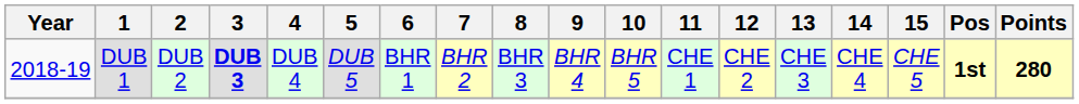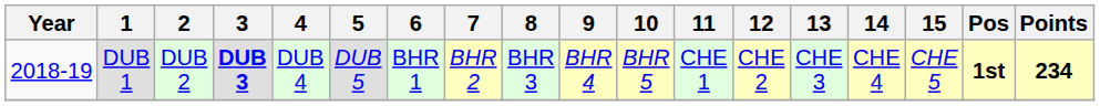DUB 1 | Points: 280 -> 234
